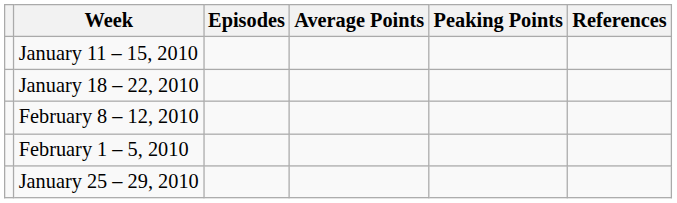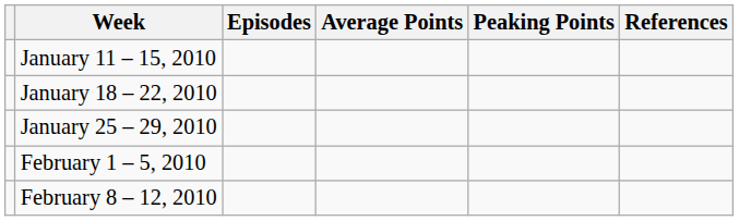rows swapped: January 25 – 29, 2010 <-> February 8 – 12, 2010
